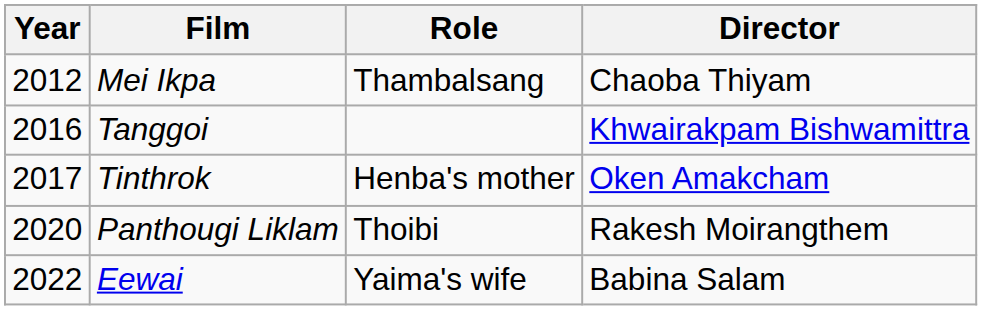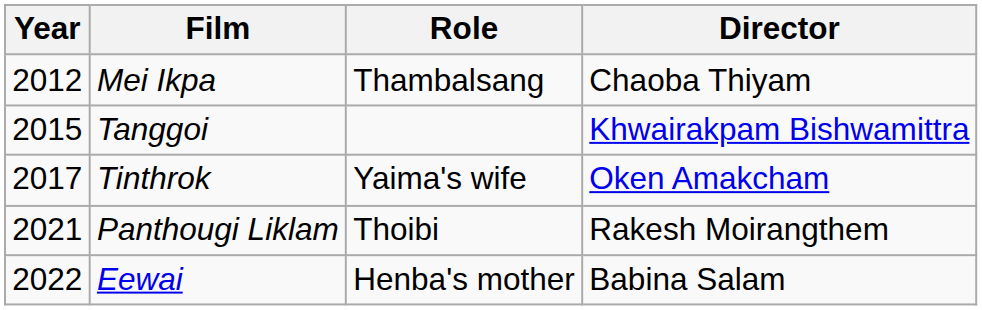Tanggoi | Year: 2016 -> 2015
Tinthrok | Role: Henba's mother -> Yaima's wife
Panthougi Liklam | Year: 2020 -> 2021
Eewai | Role: Yaima's wife -> Henba's mother
